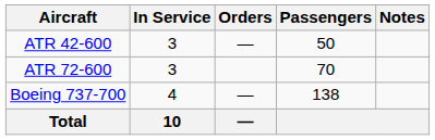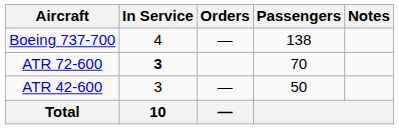rows swapped: ATR 42-600 <-> Boeing 737-700
ATR 72-600 | In Service: normal -> bold
